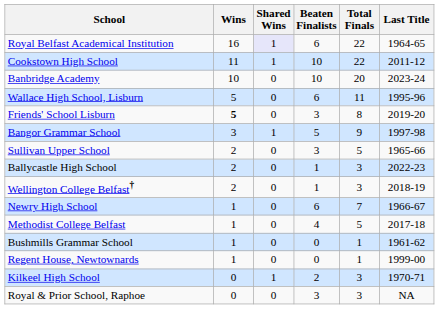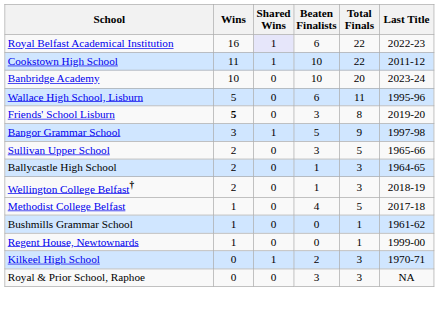Royal Belfast Academical Institution | Last Title: 1964-65 -> 2022-23
Ballycastle High School | Last Title: 2022-23 -> 1964-65
- row: Newry High School | 1 | 0 | 6 | 7 | 1966-67
